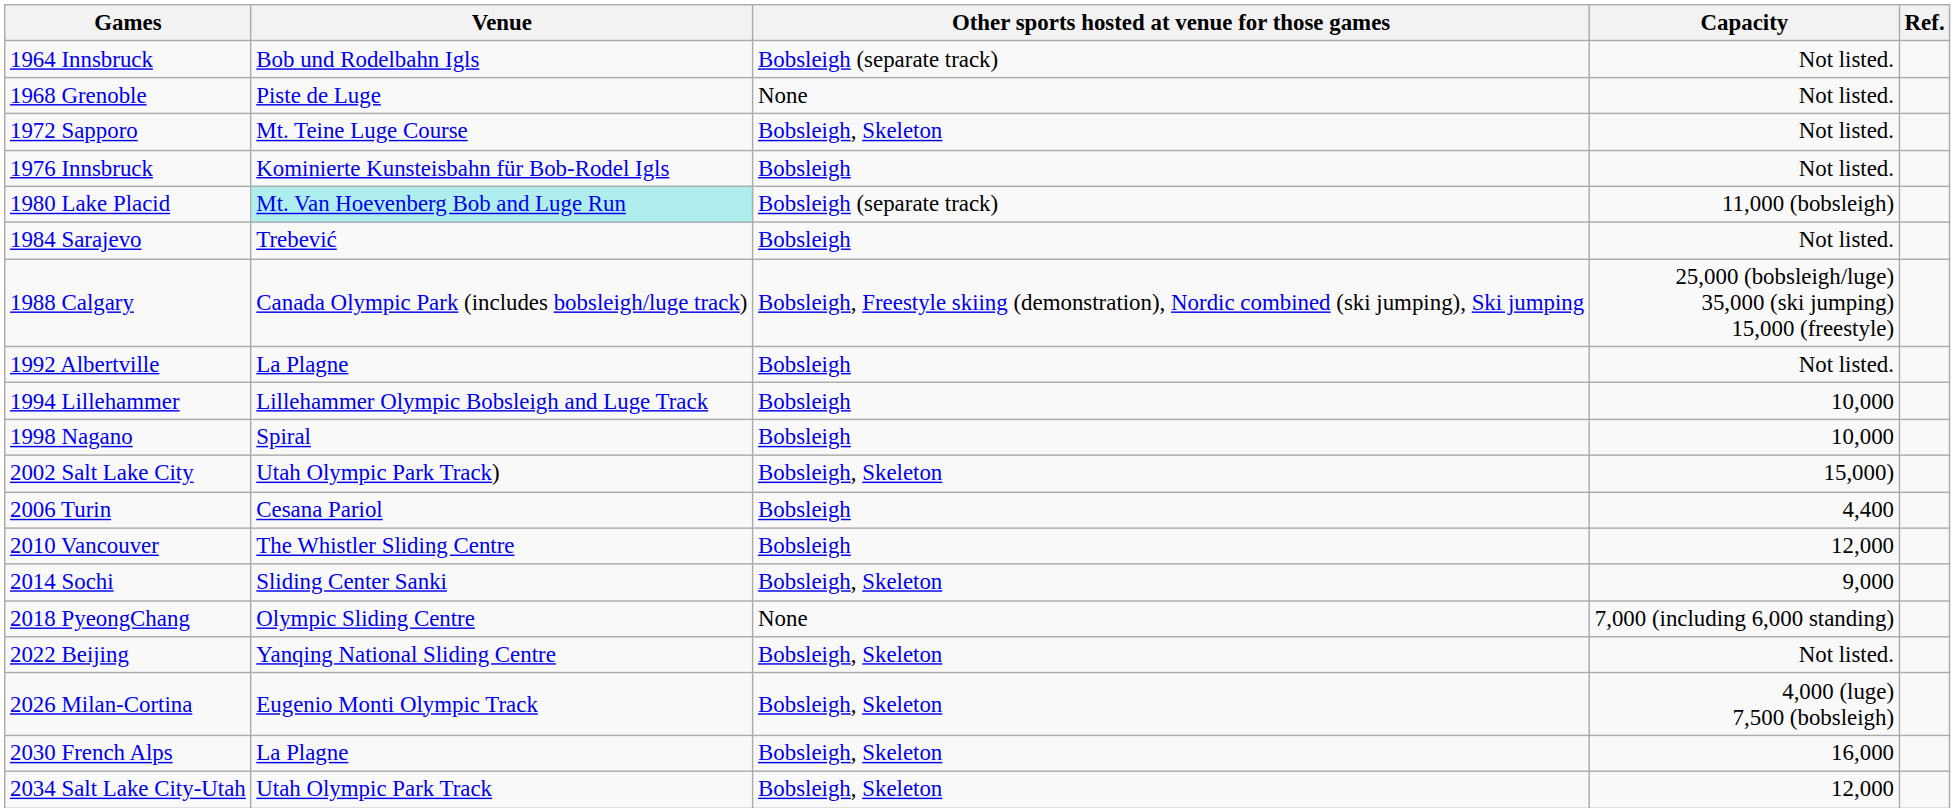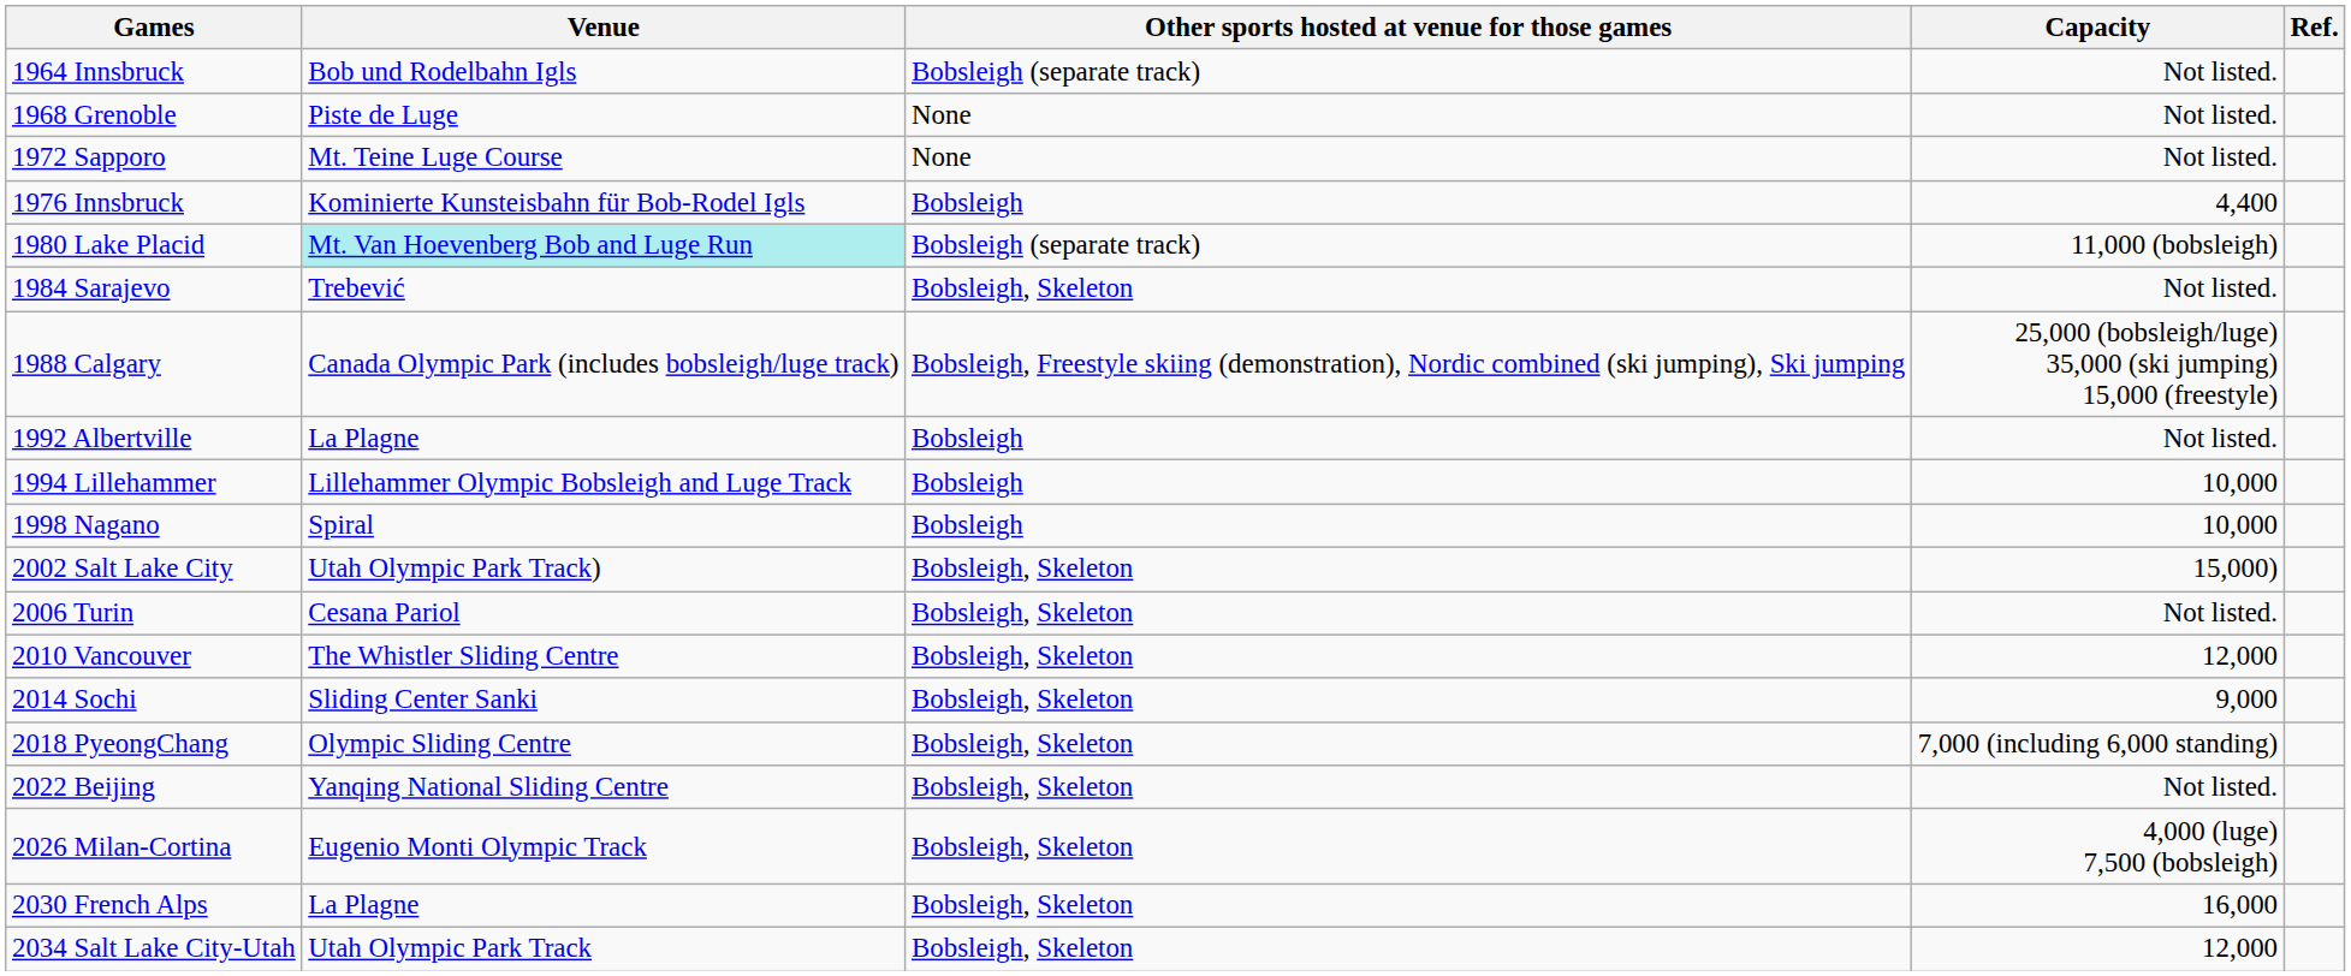1972 Sapporo | Other sports hosted at venue for those games: Bobsleigh, Skeleton -> None
1976 Innsbruck | Capacity: Not listed. -> 4,400
1984 Sarajevo | Other sports hosted at venue for those games: Bobsleigh -> Bobsleigh, Skeleton
2006 Turin | Other sports hosted at venue for those games: Bobsleigh -> Bobsleigh, Skeleton
2006 Turin | Capacity: 4,400 -> Not listed.
2010 Vancouver | Other sports hosted at venue for those games: Bobsleigh -> Bobsleigh, Skeleton
2018 PyeongChang | Other sports hosted at venue for those games: None -> Bobsleigh, Skeleton
